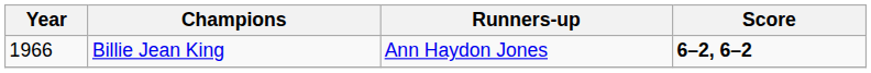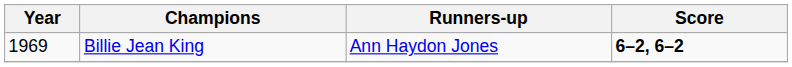Billie Jean King | Year: 1966 -> 1969
